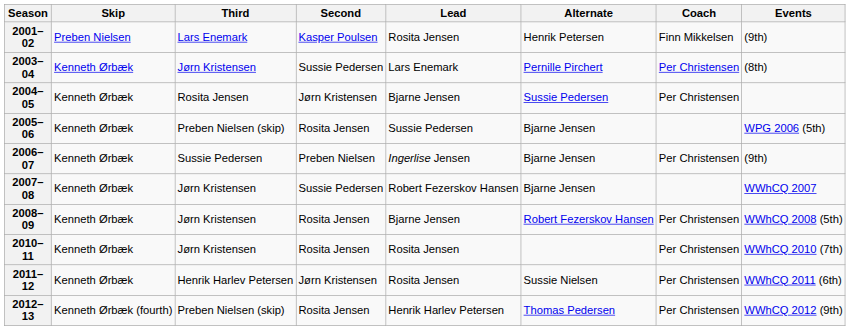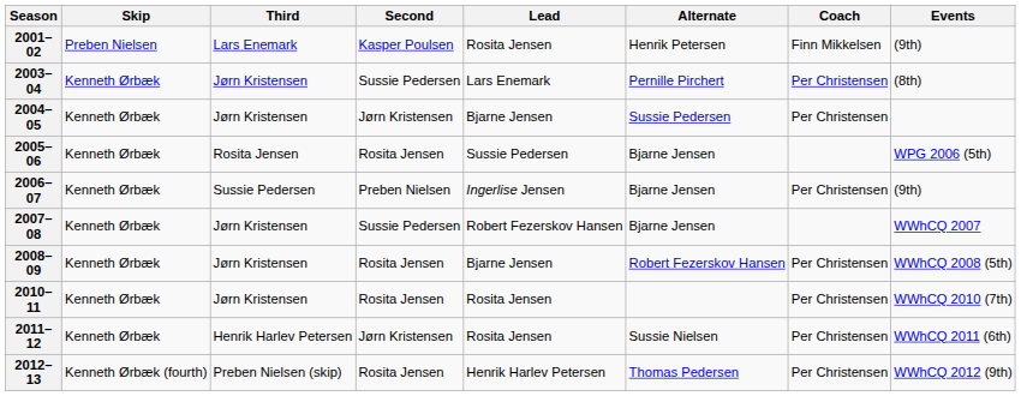2004–05 | Third: Rosita Jensen -> Jørn Kristensen
2005–06 | Third: Preben Nielsen (skip) -> Rosita Jensen
